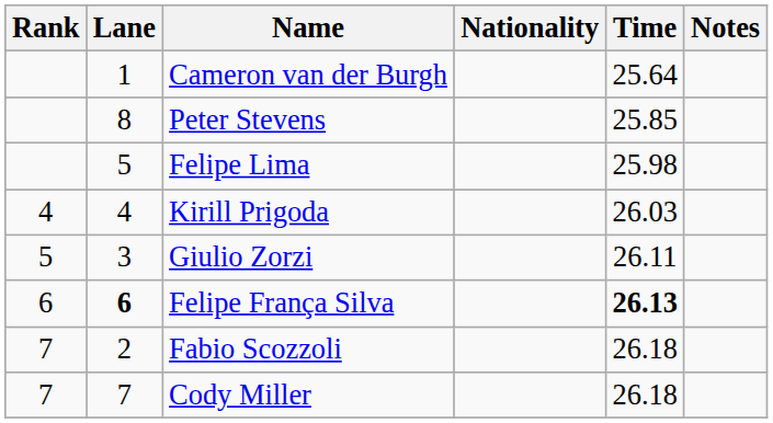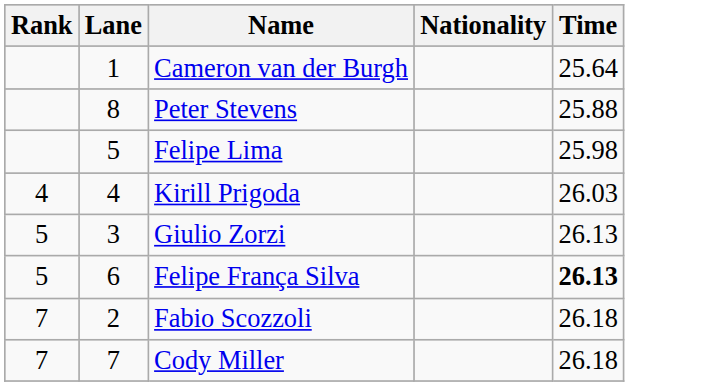- column: Notes
Peter Stevens | Time: 25.85 -> 25.88
Giulio Zorzi | Time: 26.11 -> 26.13
Felipe França Silva | Rank: 6 -> 5
Felipe França Silva | Lane: bold -> normal
